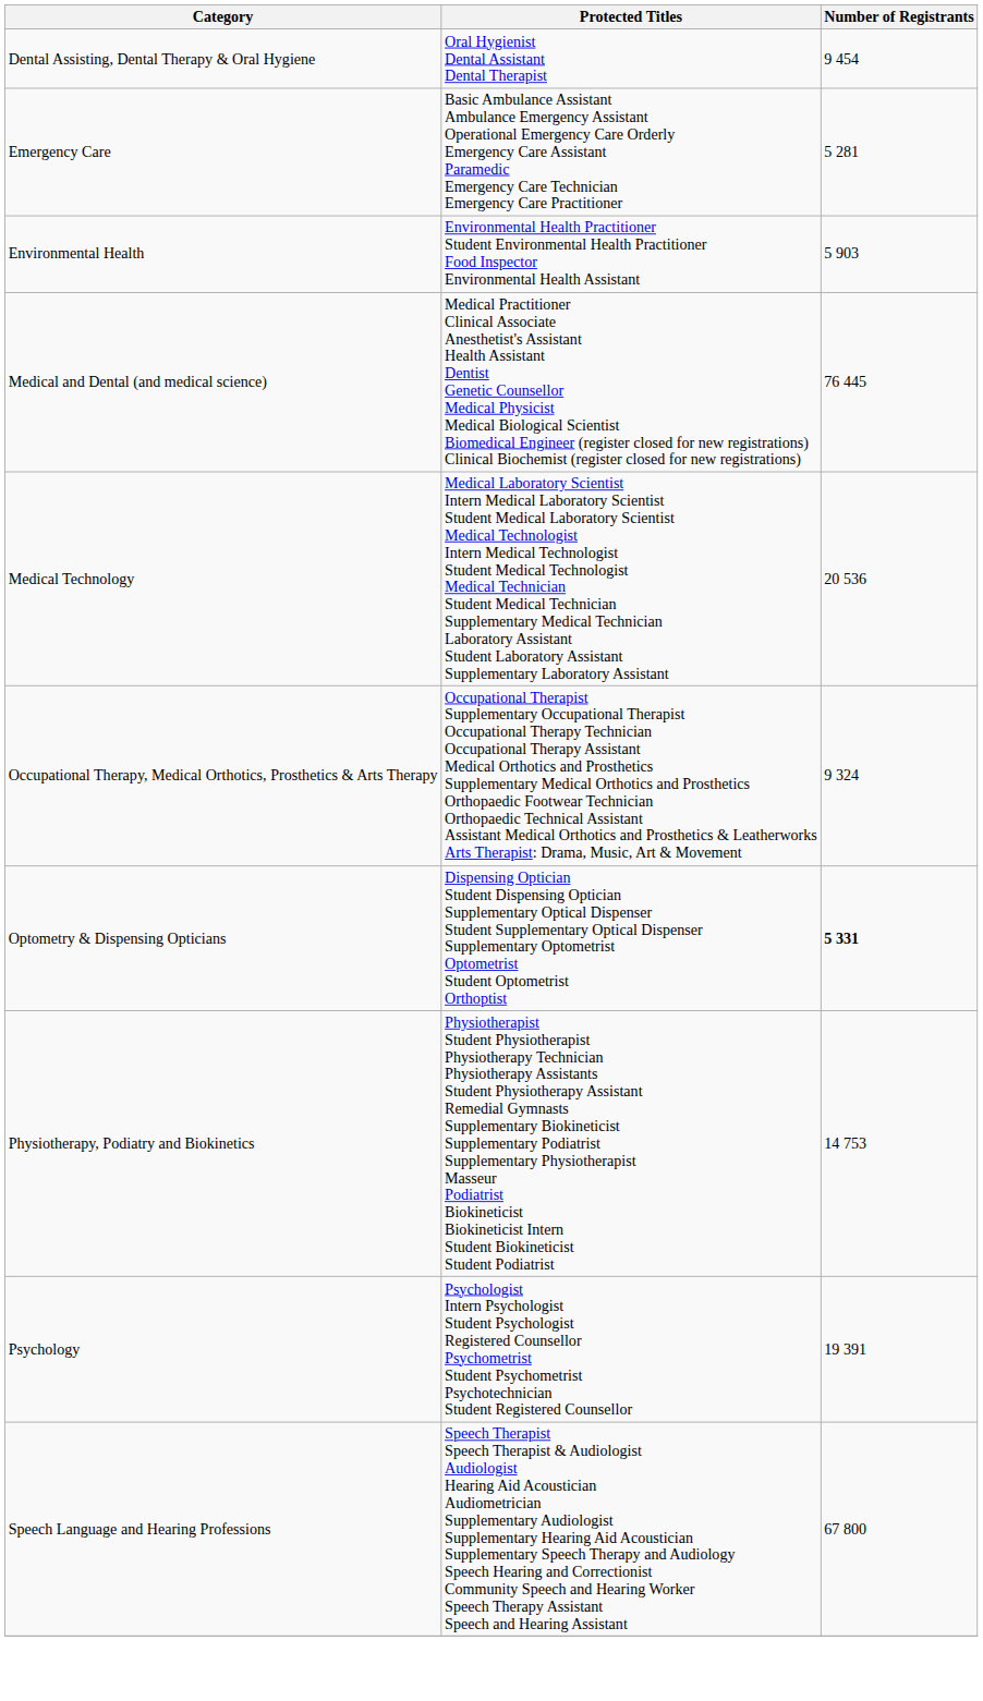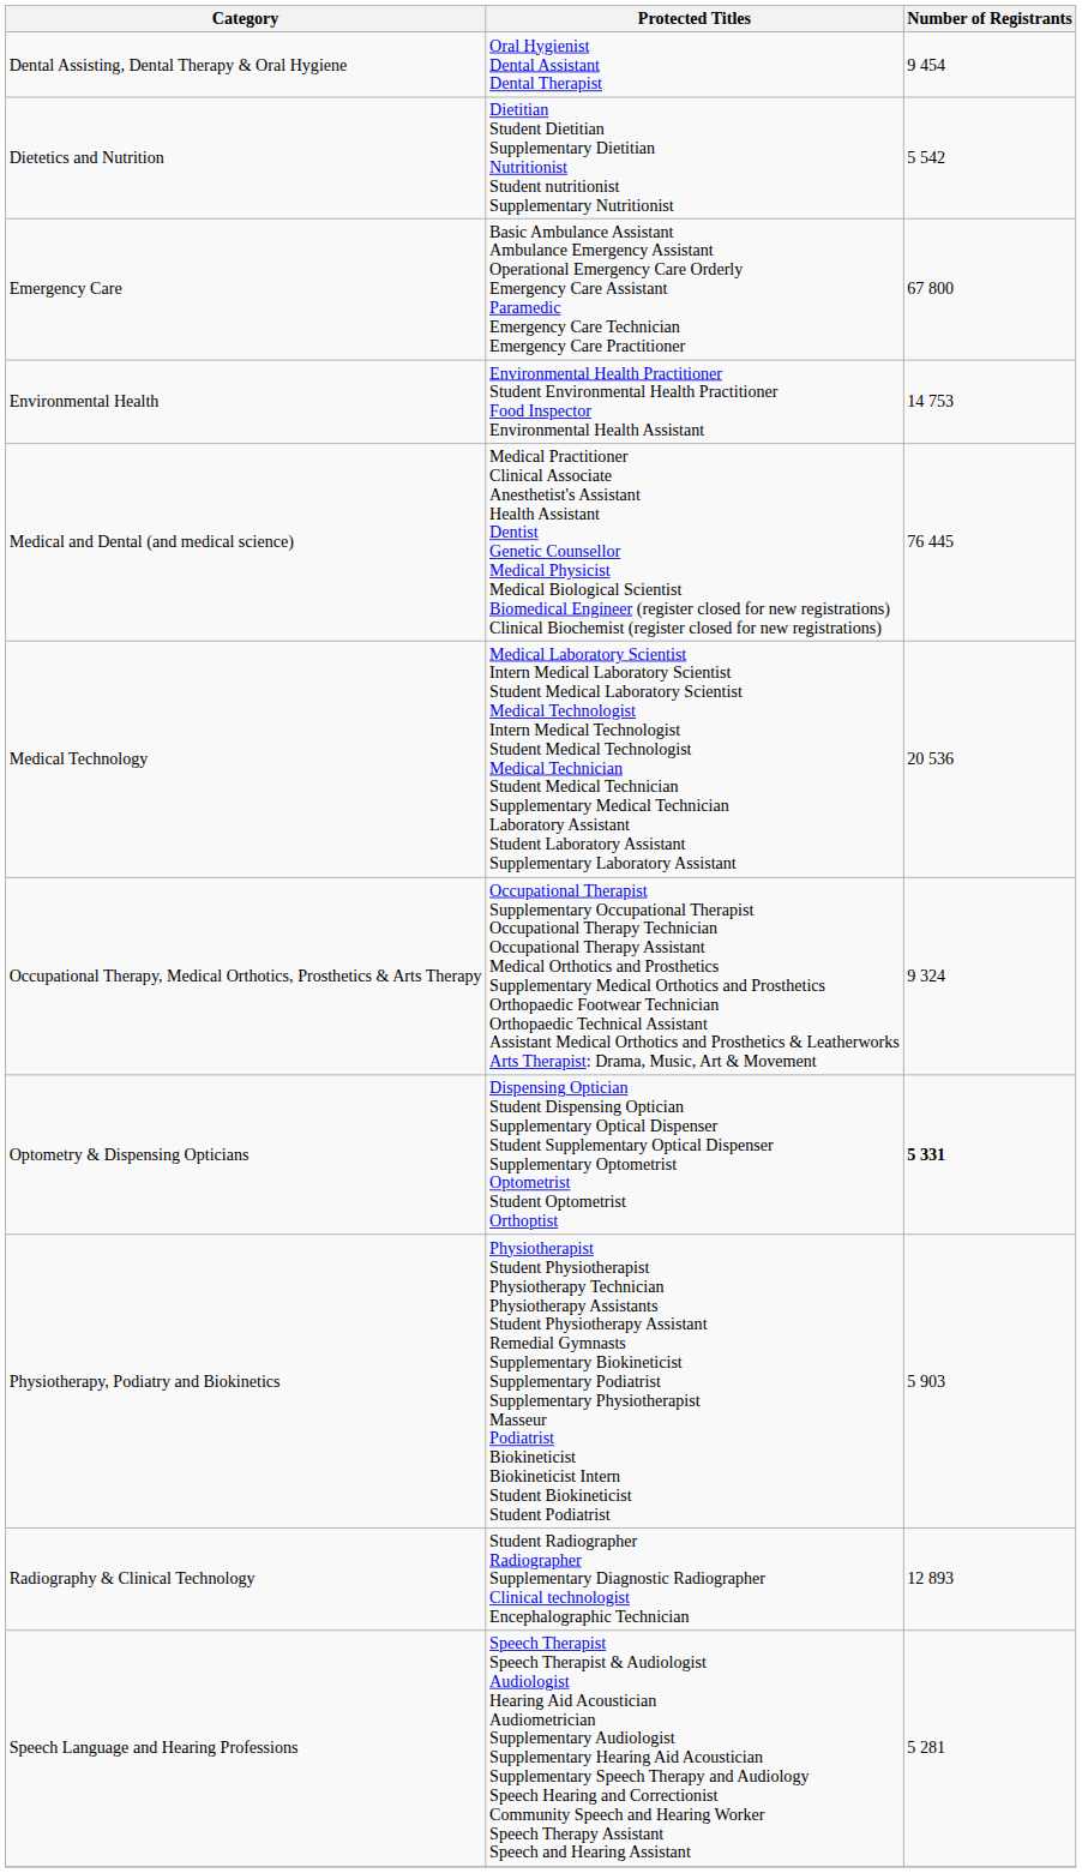+ row: Dietetics and Nutrition | Dietitian Student Dietitian Supplementary Dietitian Nutritionist Student nutritionist Supplementary Nutritionist | 5 542
Emergency Care | Number of Registrants: 5 281 -> 67 800
Environmental Health | Number of Registrants: 5 903 -> 14 753
Physiotherapy, Podiatry and Biokinetics | Number of Registrants: 14 753 -> 5 903
- row: Psychology | Psychologist Intern Psychologist Student Psychologist Registered Counsellor Psychometrist Student Psychometrist Psychotechnician Student Registered Counsellor | 19 391
+ row: Radiography & Clinical Technology | Student Radiographer Radiographer Supplementary Diagnostic Radiographer Clinical technologist Encephalographic Technician | 12 893
Speech Language and Hearing Professions | Number of Registrants: 67 800 -> 5 281
